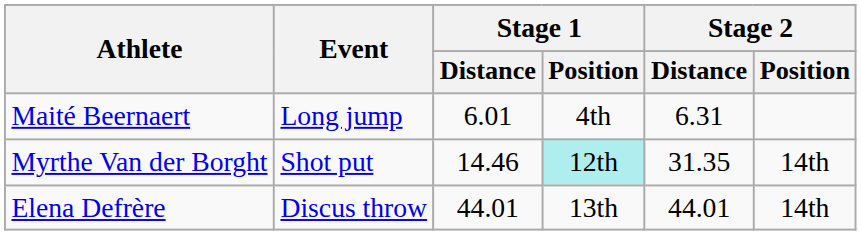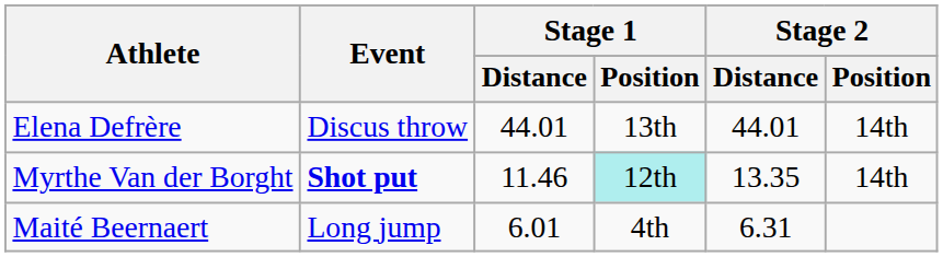rows swapped: Maité Beernaert <-> Elena Defrère
Myrthe Van der Borght | Event: normal -> bold
Myrthe Van der Borght | Stage 1 / Distance: 14.46 -> 11.46
Myrthe Van der Borght | Stage 2 / Distance: 31.35 -> 13.35
